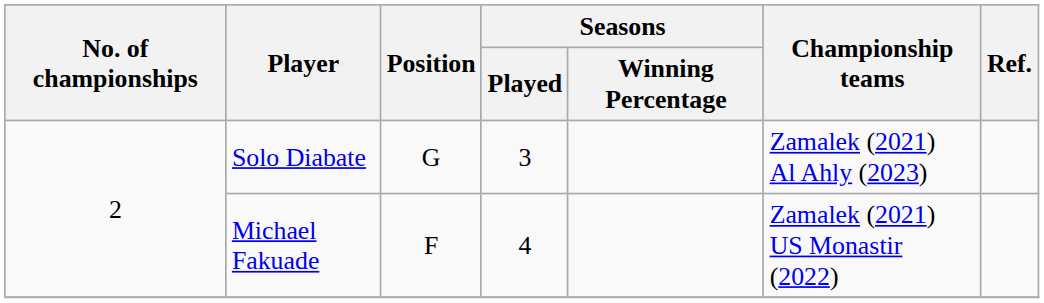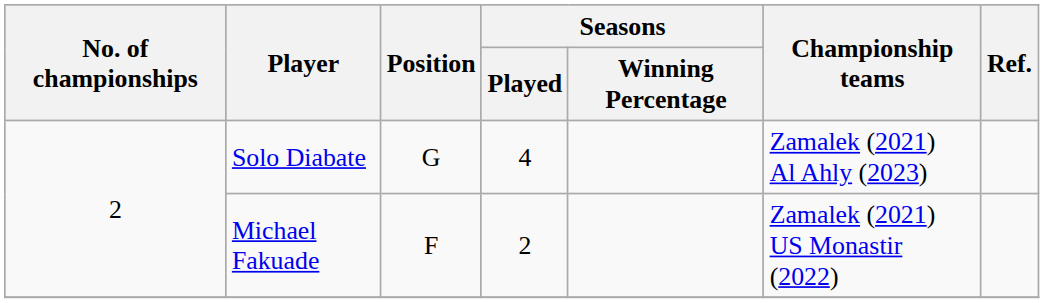Solo Diabate | Seasons / Played: 3 -> 4
Michael Fakuade | Seasons / Played: 4 -> 2
